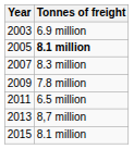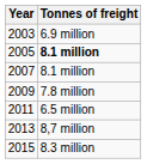2007 | Tonnes of freight: 8.3 million -> 8.1 million
2015 | Tonnes of freight: 8.1 million -> 8.3 million
